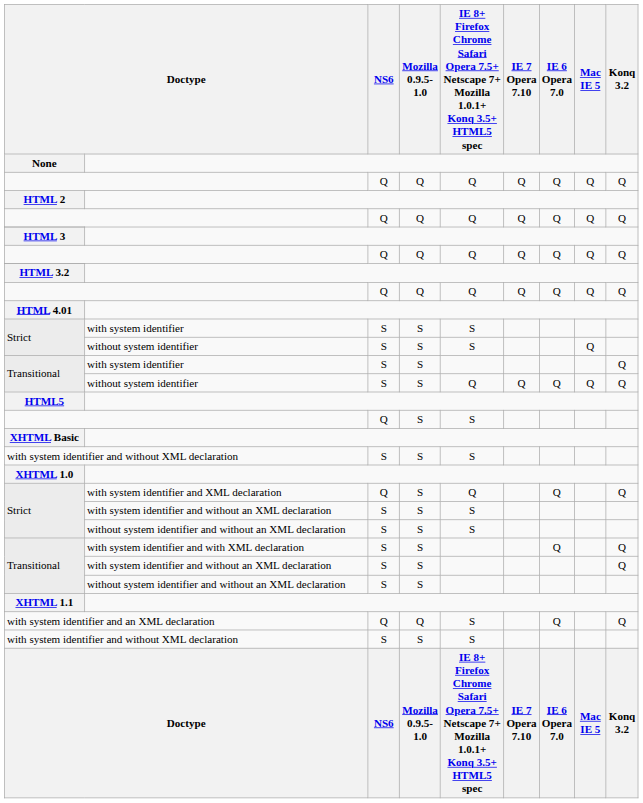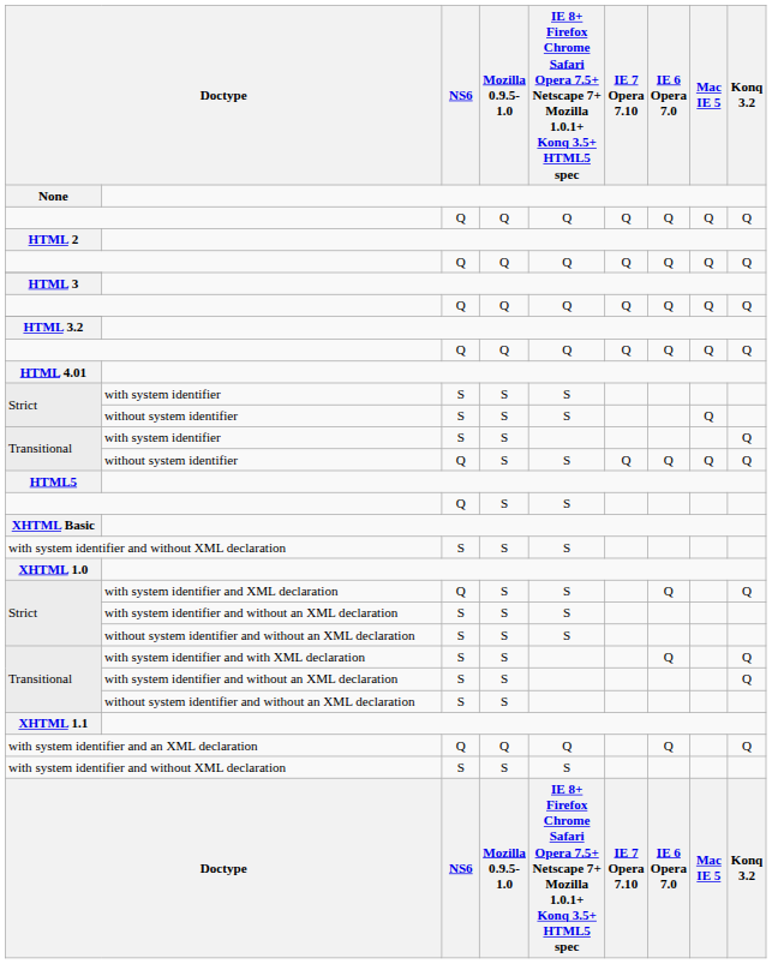Transitional / without system identifier | NS6: S -> Q
Transitional / without system identifier | column 5: Q -> S
with system identifier and XML declaration | column 5: Q -> S
with system identifier and an XML declaration | column 5: S -> Q
